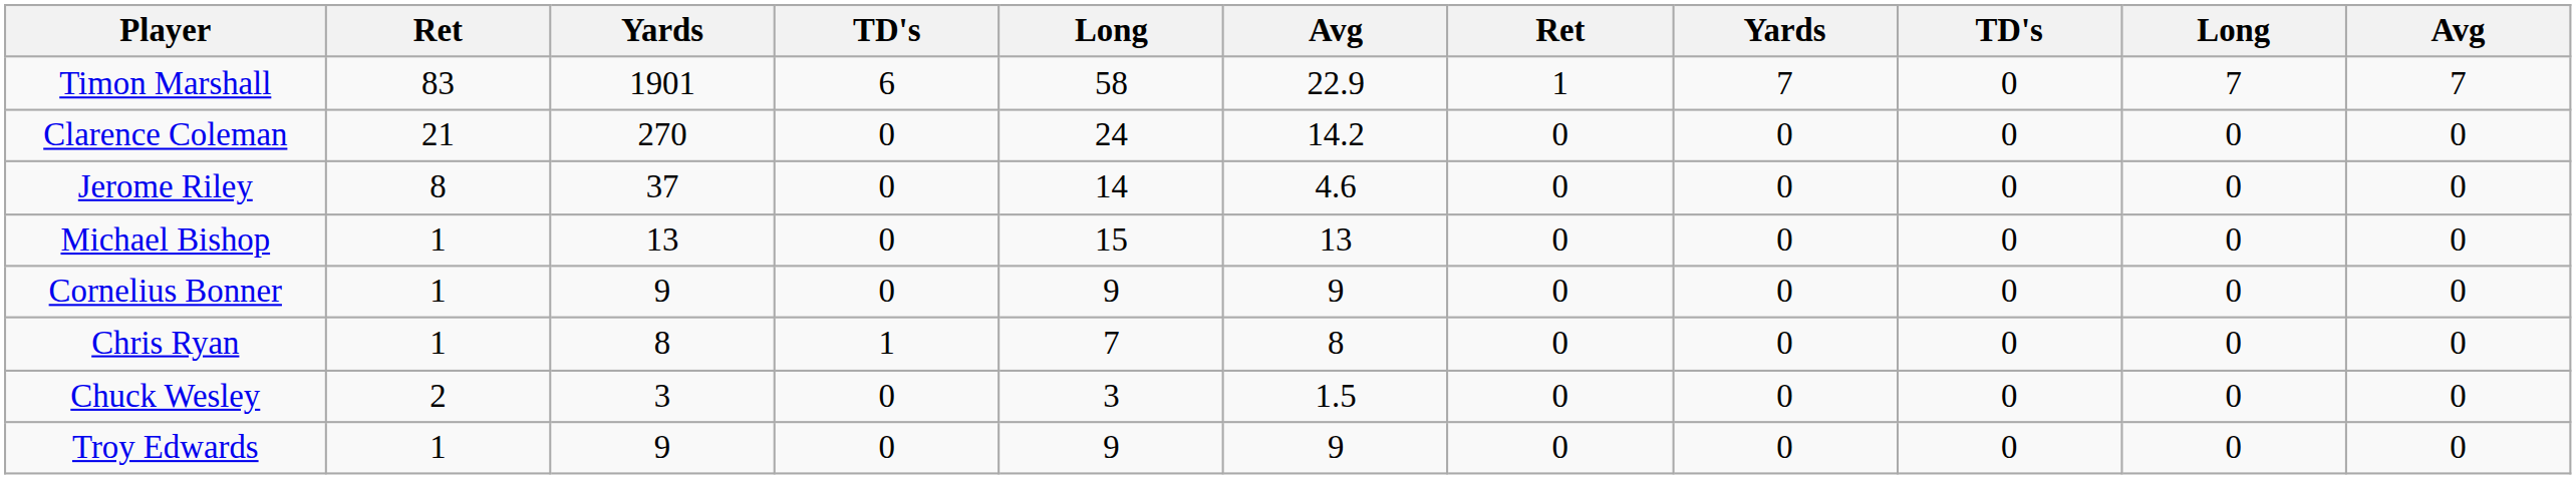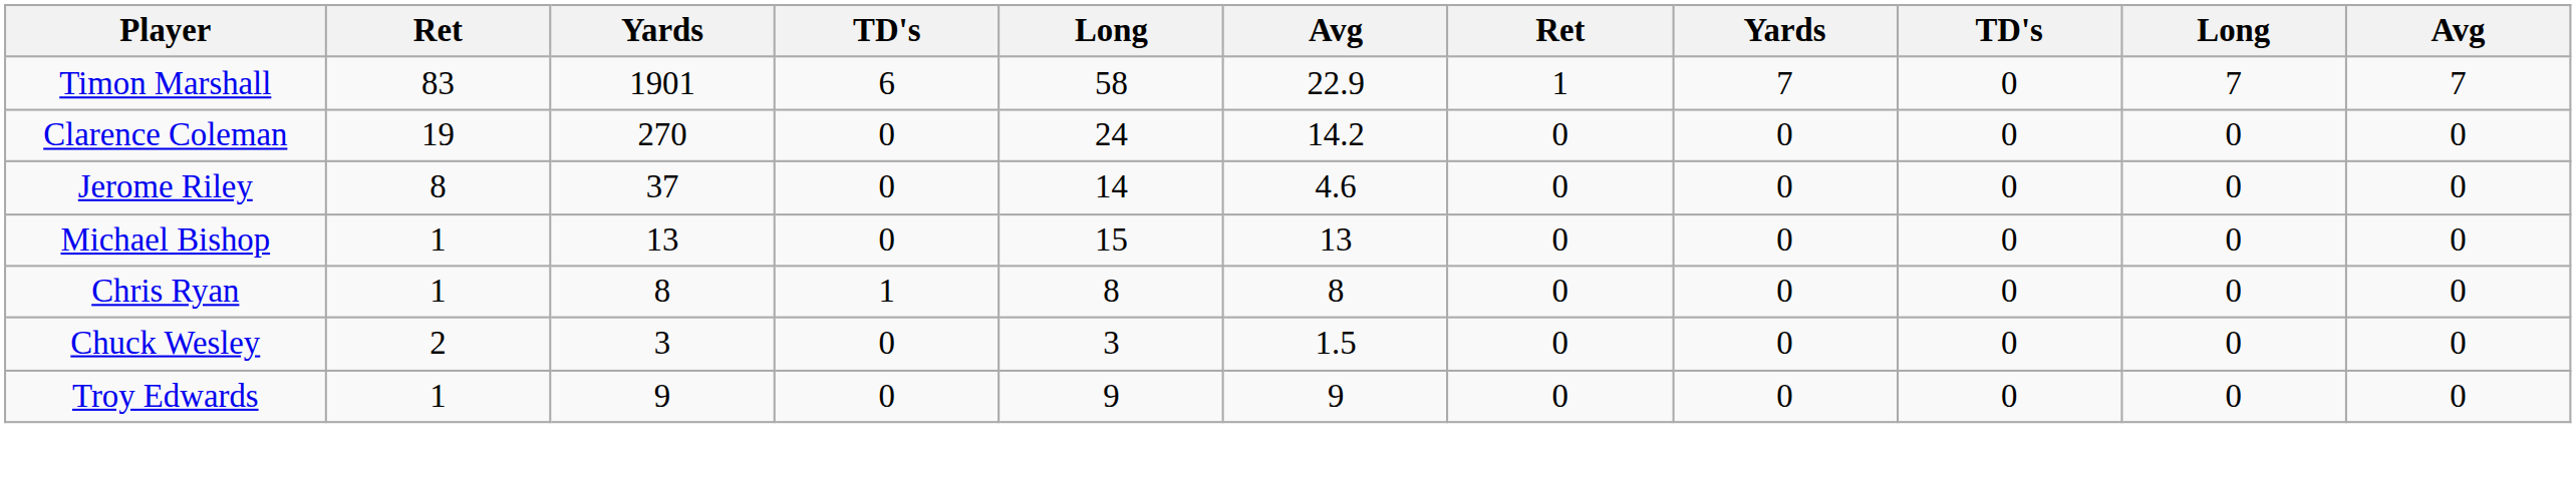Clarence Coleman | column 2: 21 -> 19
- row: Cornelius Bonner | 1 | 9 | 0 | 9 | 9 | 0 | 0 | 0 | 0 | 0
Chris Ryan | column 5: 7 -> 8
